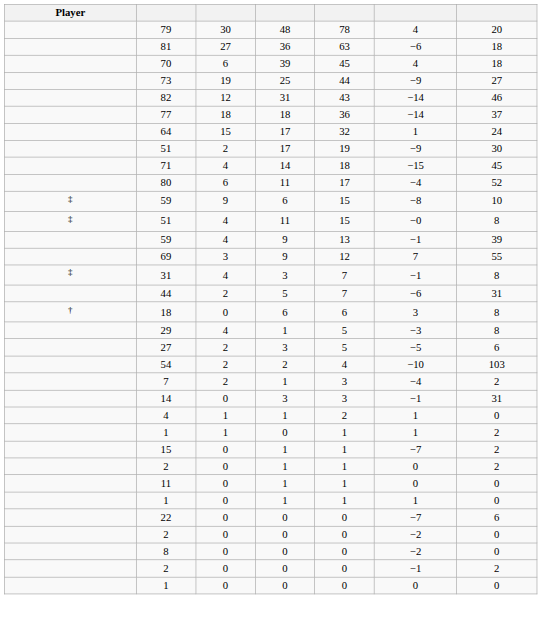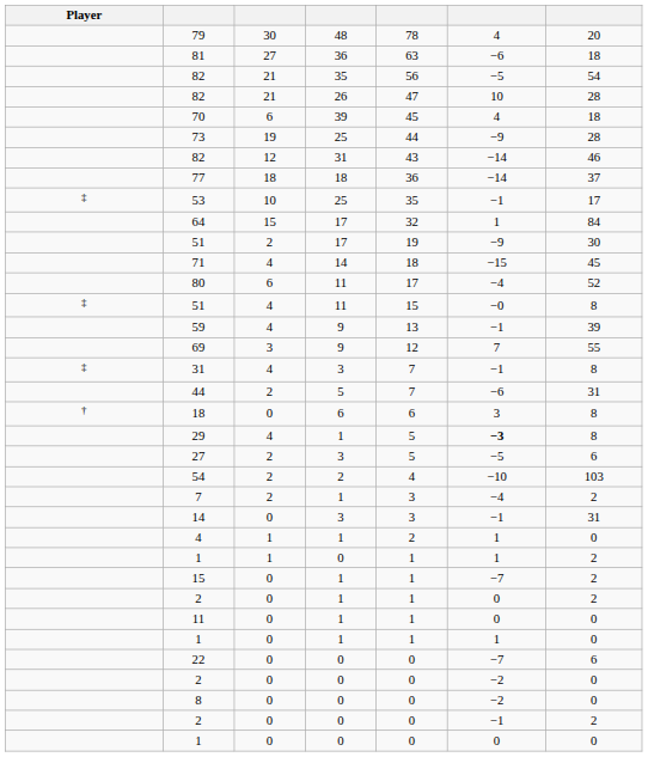+ row: 82 | 21 | 35 | 56 | −5 | 54
+ row: 82 | 21 | 26 | 47 | 10 | 28
73 | column 7: 27 -> 28
+ row: ‡ | 53 | 10 | 25 | 35 | −1 | 17
64 | column 7: 24 -> 84
- row: ‡ | 59 | 9 | 6 | 15 | −8 | 10
29 | column 6: normal -> bold
